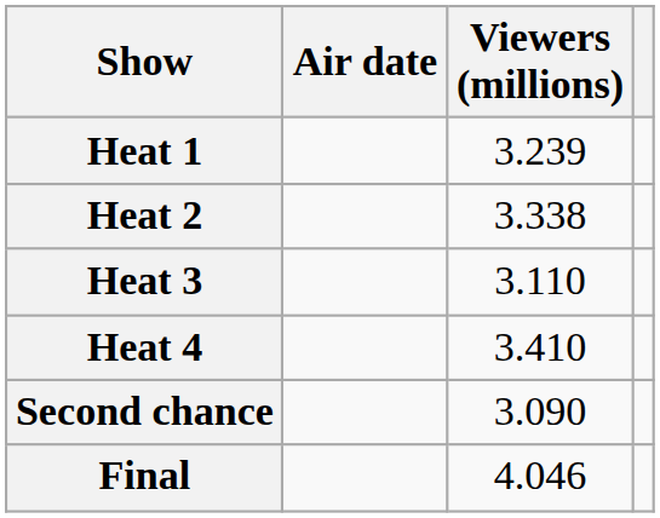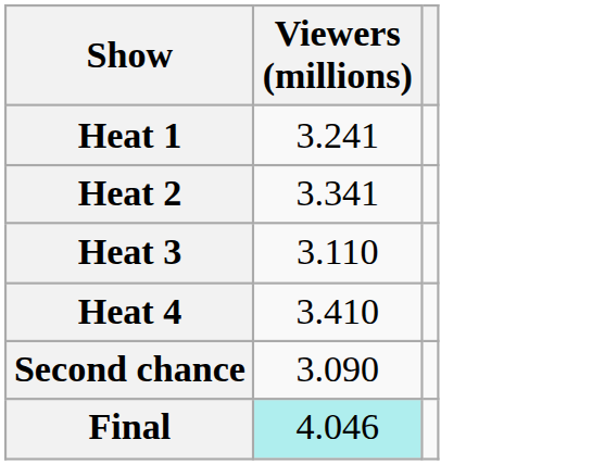- column: Air date
Heat 1 | Viewers (millions): 3.239 -> 3.241
Heat 2 | Viewers (millions): 3.338 -> 3.341
Final | Viewers (millions): no background -> paleturquoise background
